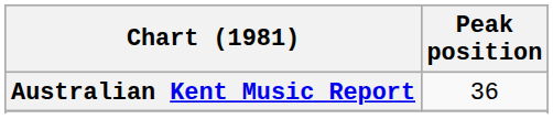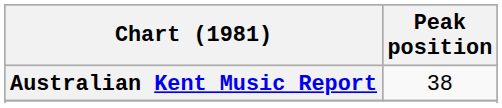Australian Kent Music Report | Peak position: 36 -> 38
